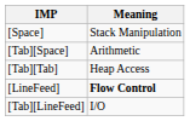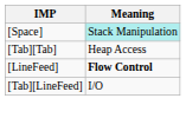[Space] | Meaning: no background -> paleturquoise background
- row: [Tab][Space] | Arithmetic
